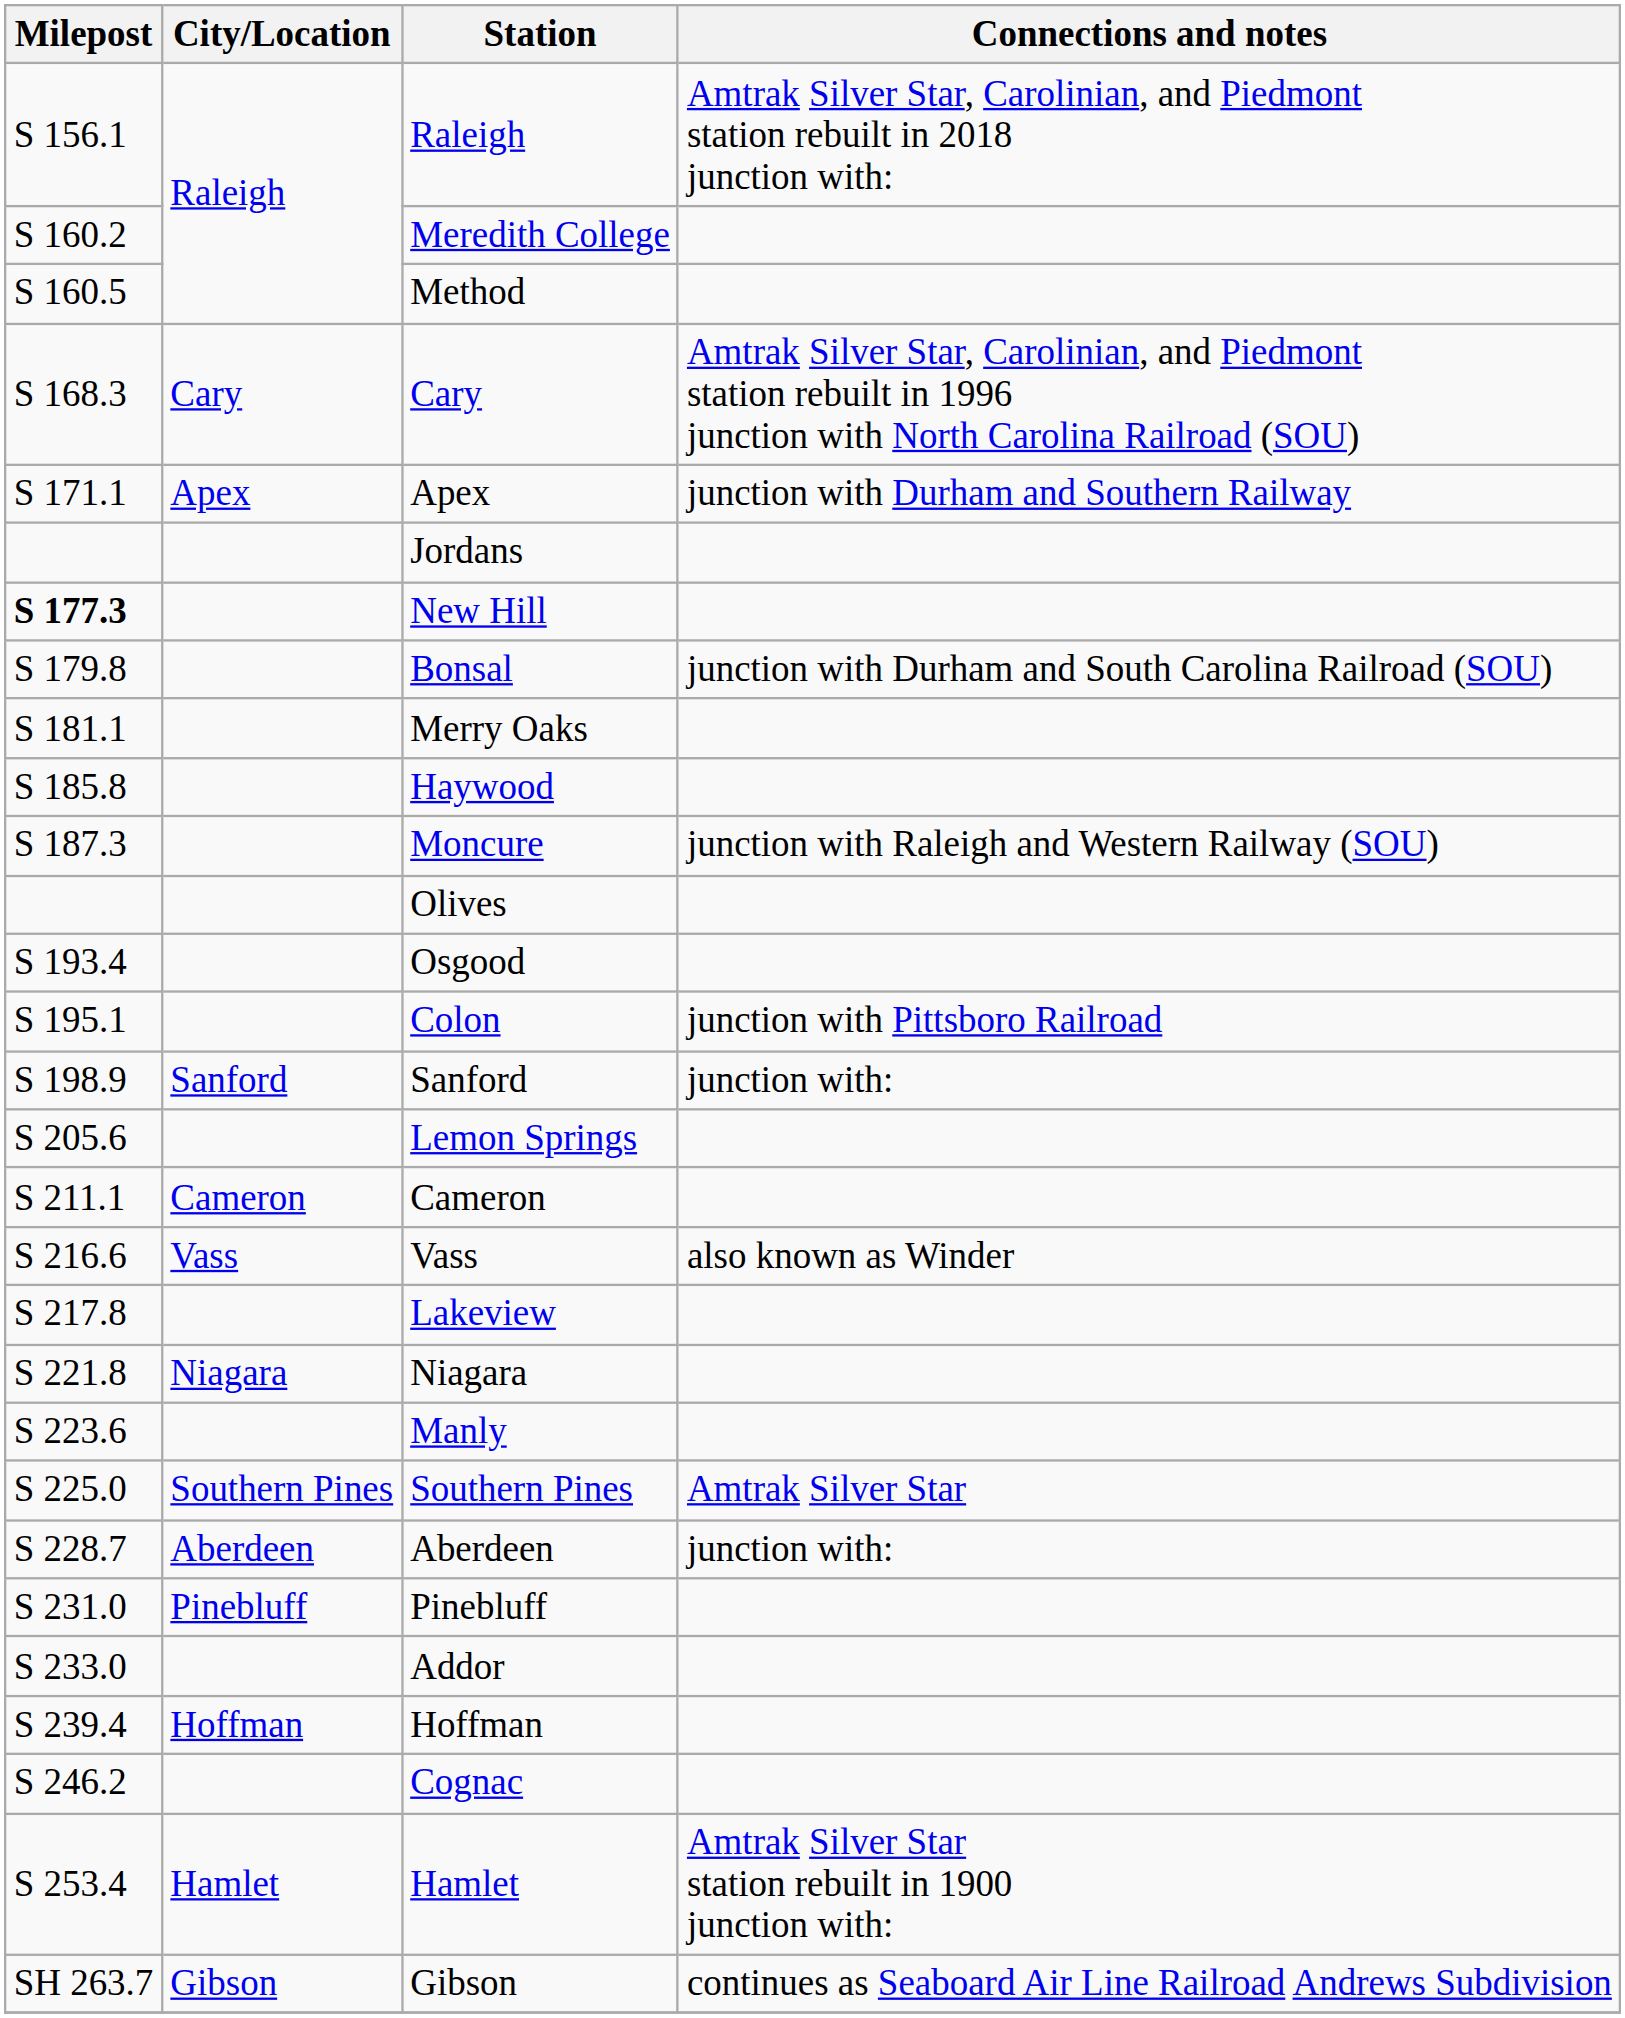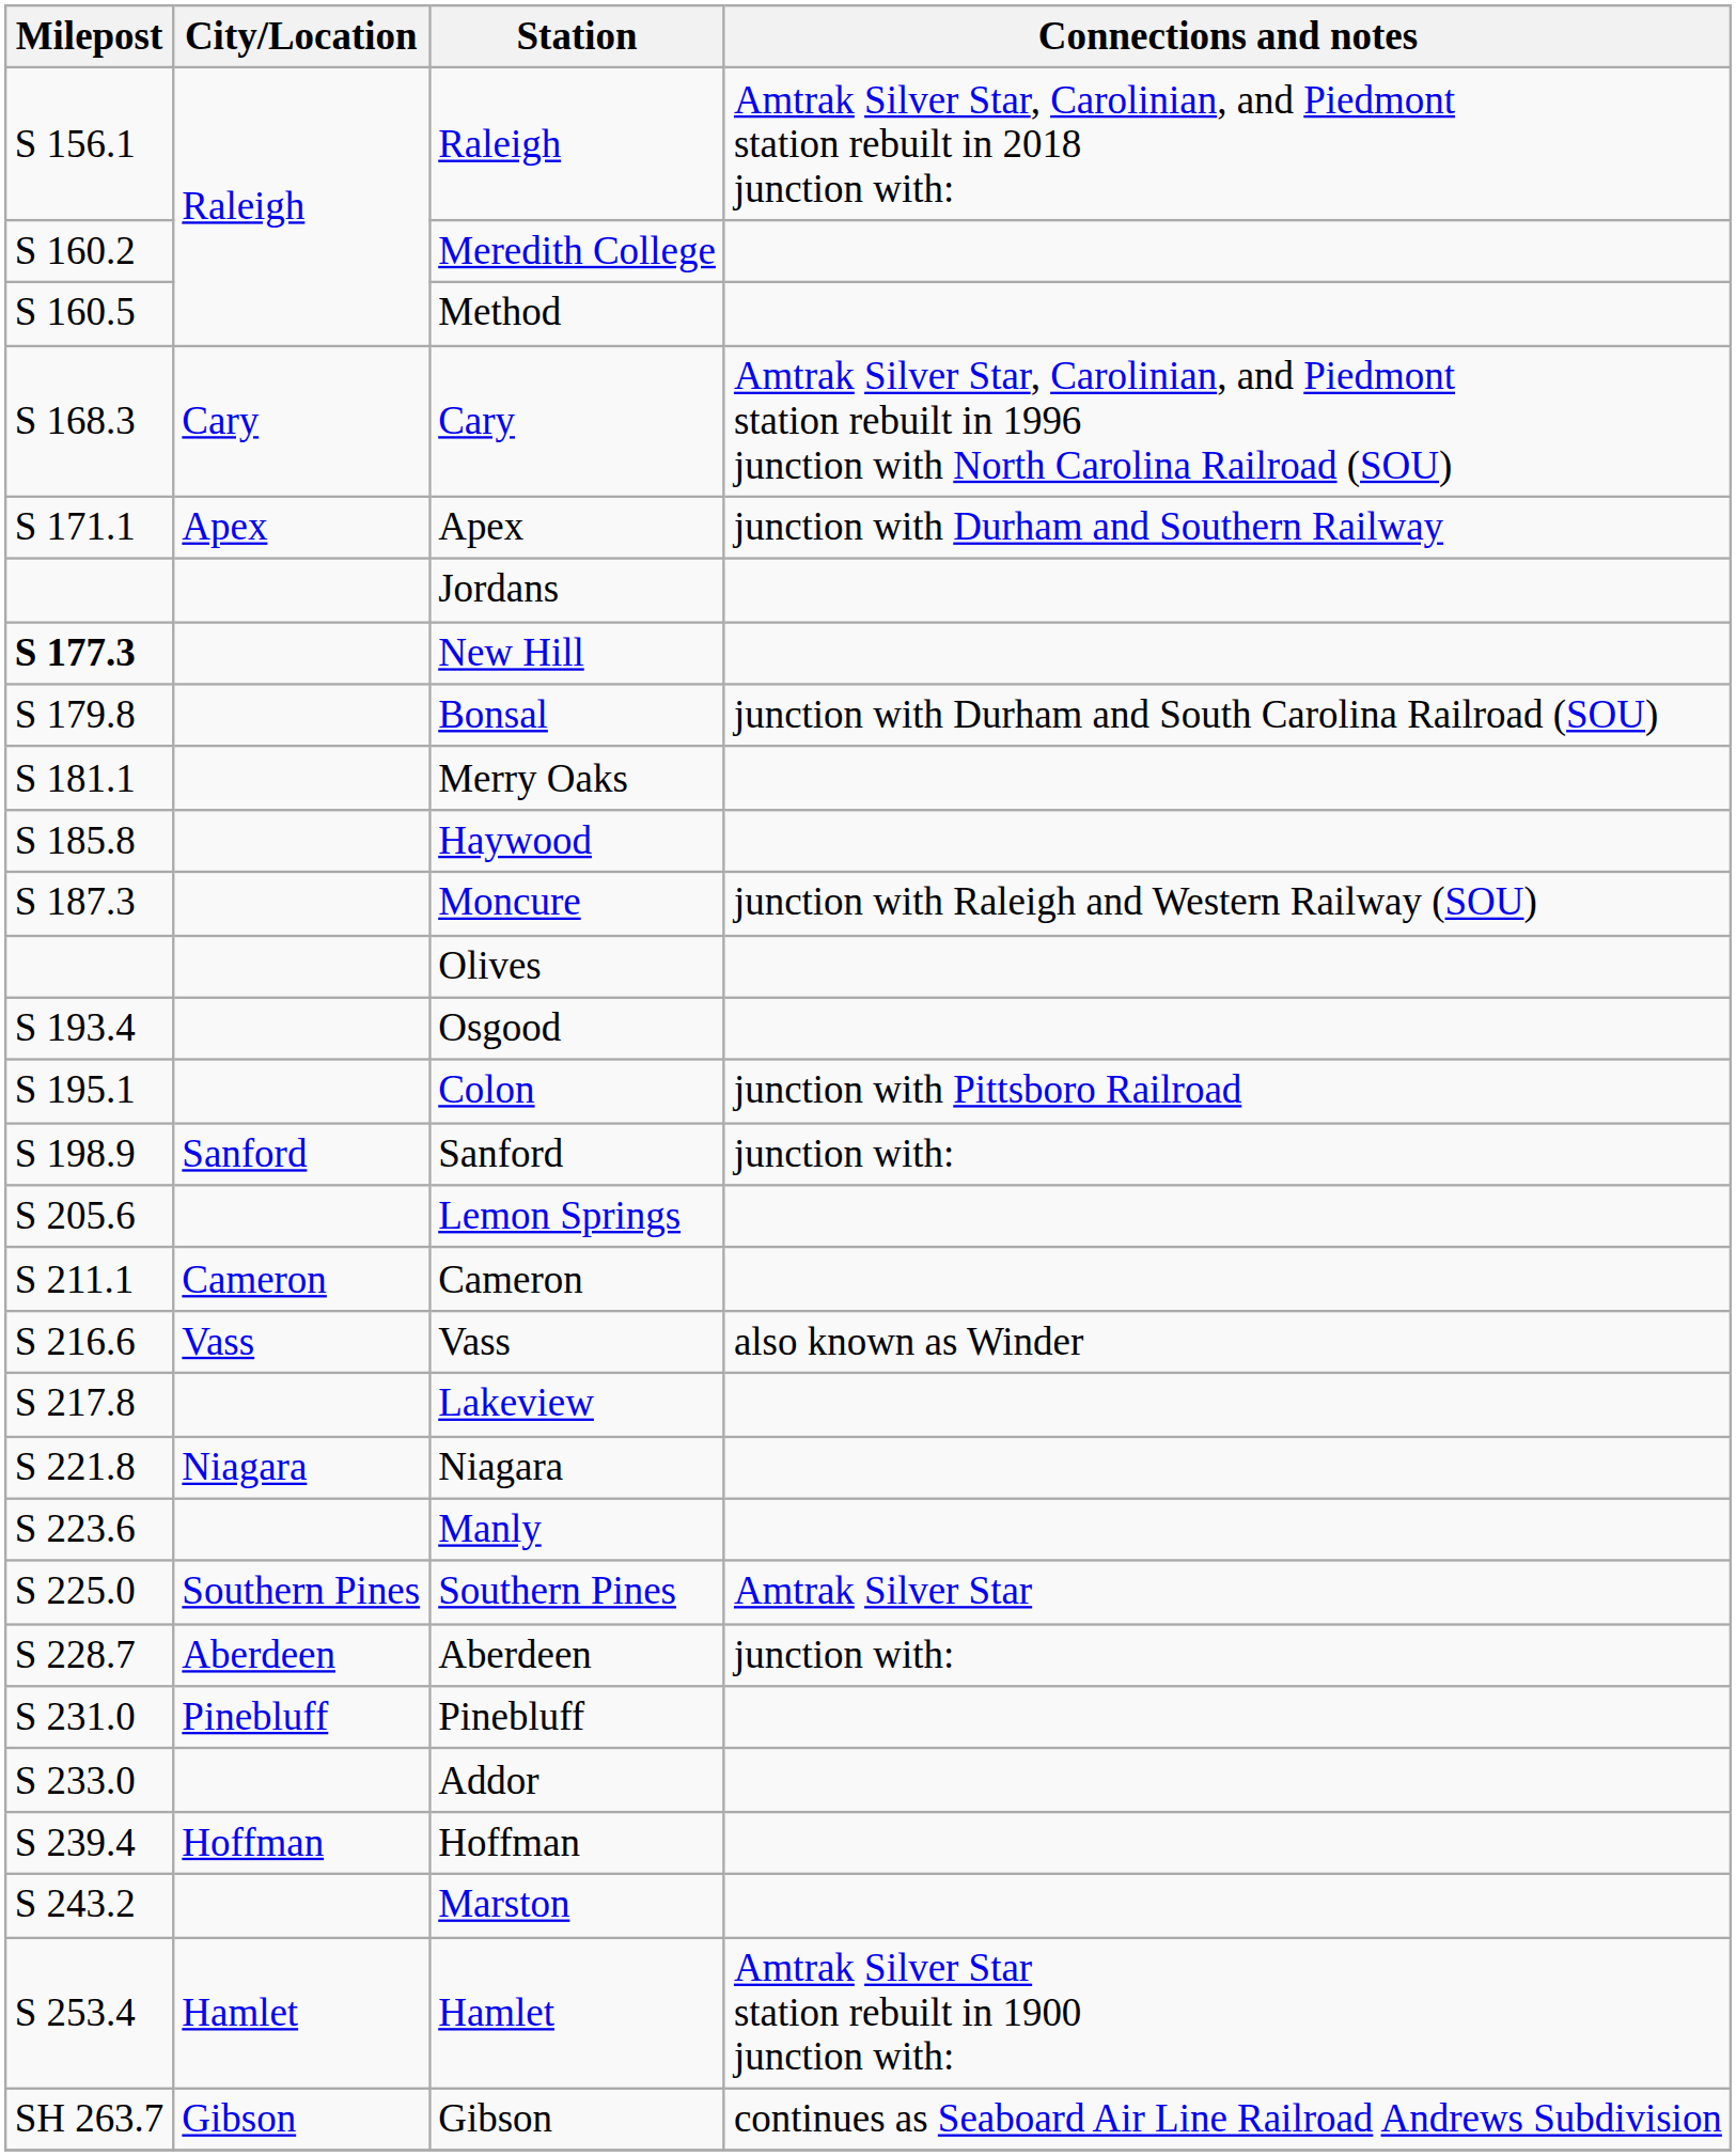+ row: S 243.2 | Marston
- row: S 246.2 | Cognac
